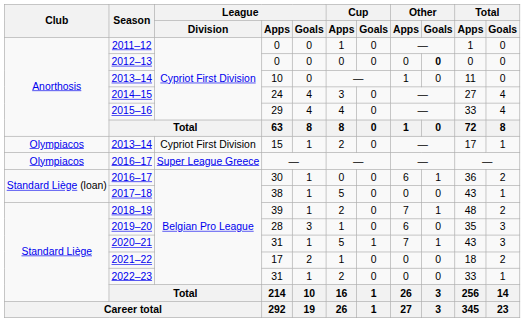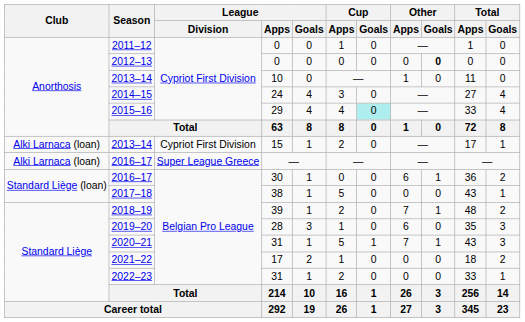2015–16 | Cup / Goals: no background -> paleturquoise background
2013–14 / 15 | Club: Olympiacos -> Alki Larnaca (loan)
2016–17 / — | Club: Olympiacos -> Alki Larnaca (loan)
